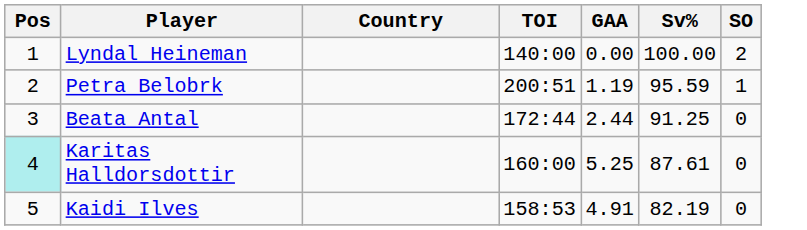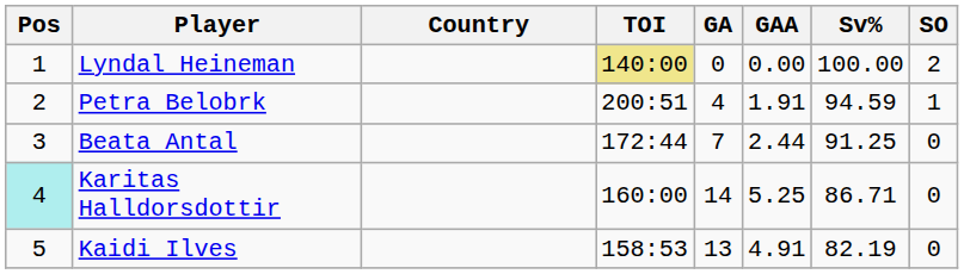+ column: GA | 0 | 4 | 7 | 14 | 13
Lyndal Heineman | TOI: no background -> khaki background
Petra Belobrk | GAA: 1.19 -> 1.91
Petra Belobrk | Sv%: 95.59 -> 94.59
Karitas Halldorsdottir | Sv%: 87.61 -> 86.71
